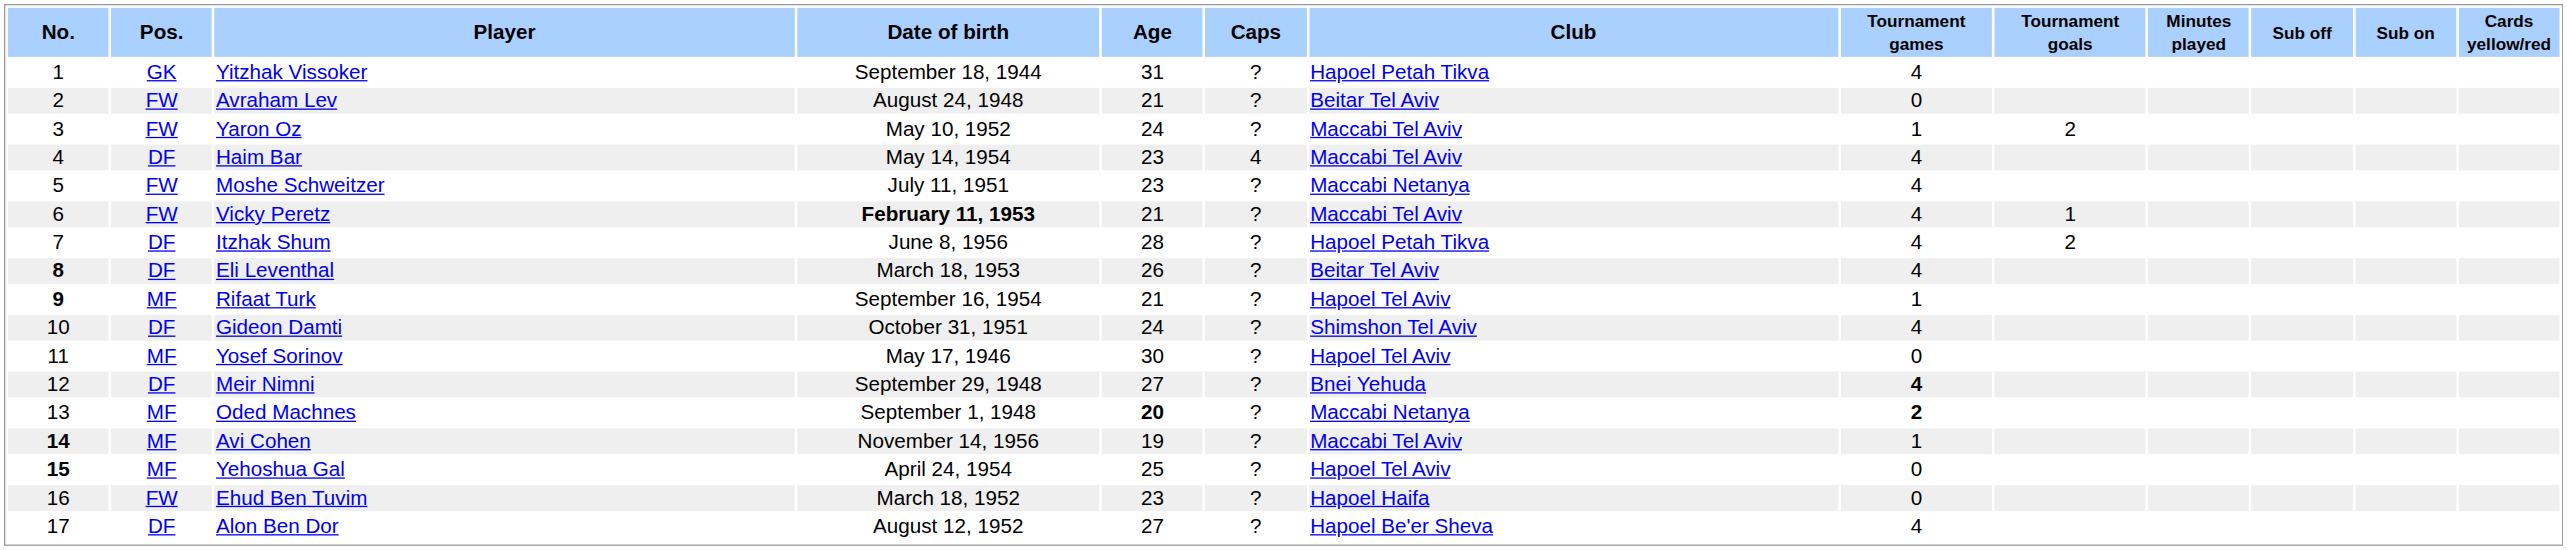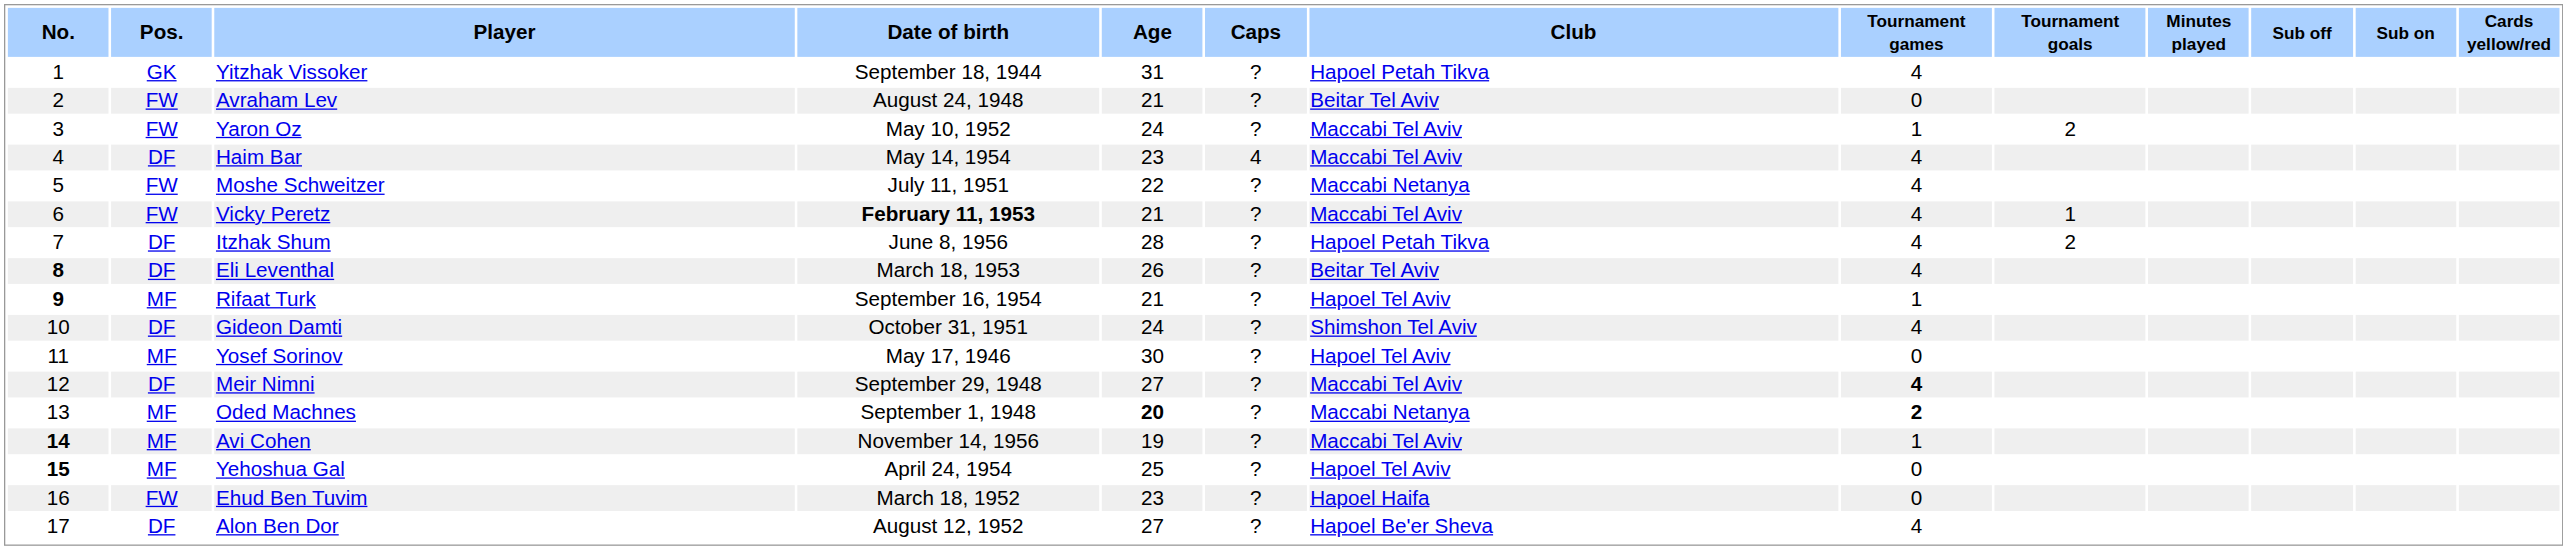Moshe Schweitzer | Age: 23 -> 22
Meir Nimni | Club: Bnei Yehuda -> Maccabi Tel Aviv
